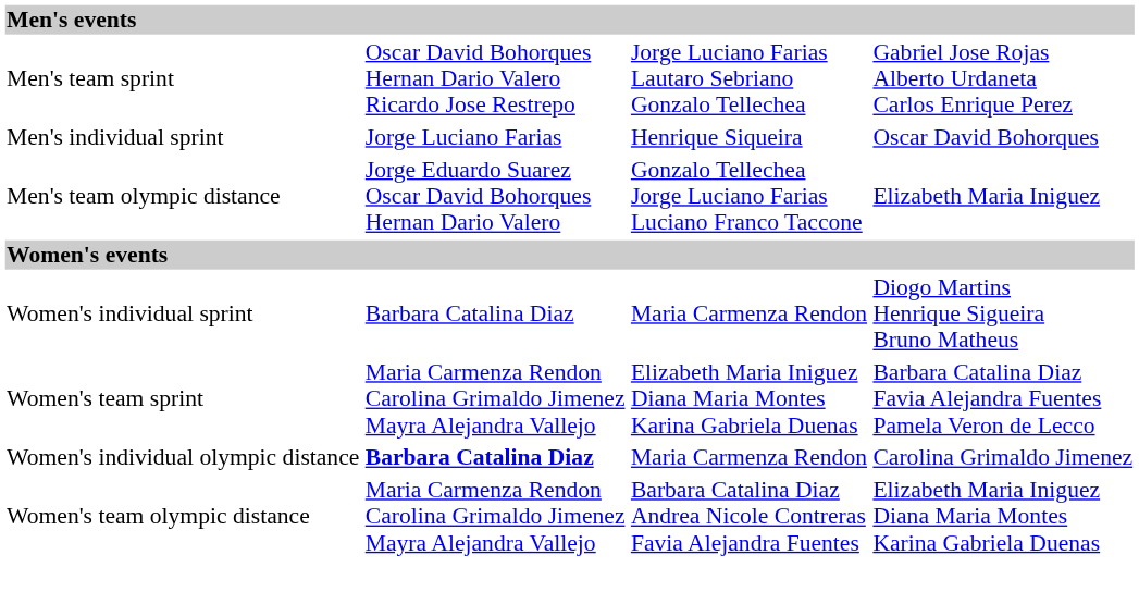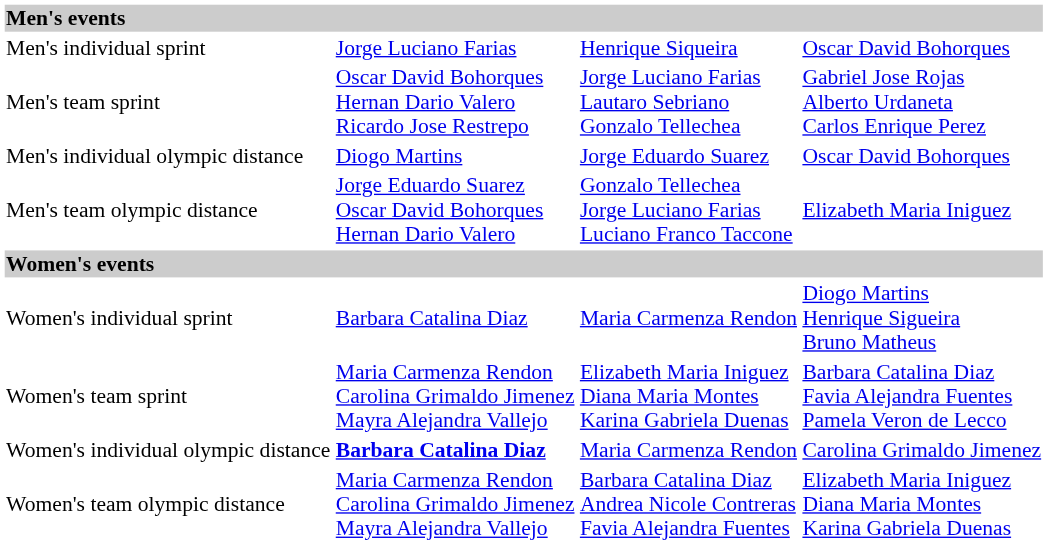rows swapped: Men's individual sprint <-> Men's team sprint
+ row: Men's individual olympic distance | Diogo Martins | Jorge Eduardo Suarez | Oscar David Bohorques
